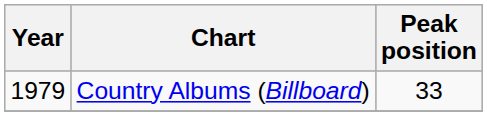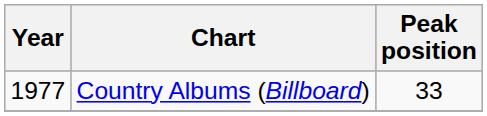Country Albums (Billboard) | Year: 1979 -> 1977
